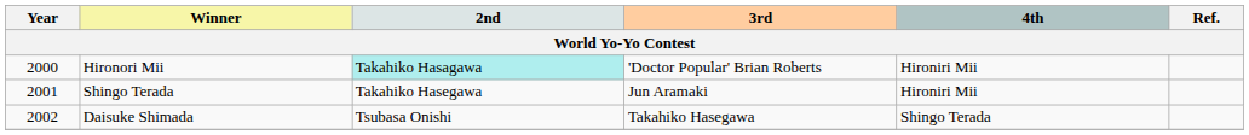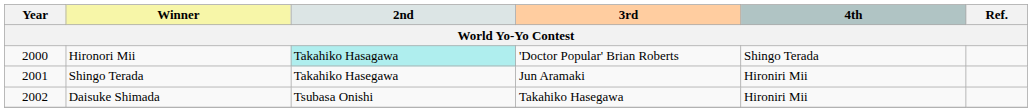Hironori Mii | 4th: Hironiri Mii -> Shingo Terada
Daisuke Shimada | 4th: Shingo Terada -> Hironiri Mii
